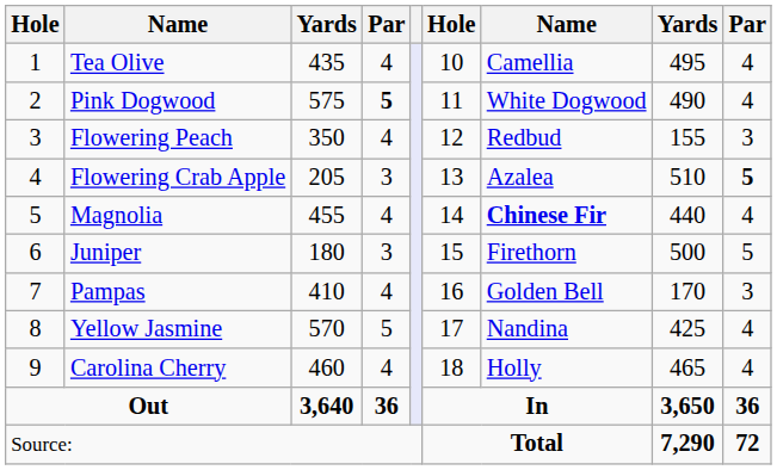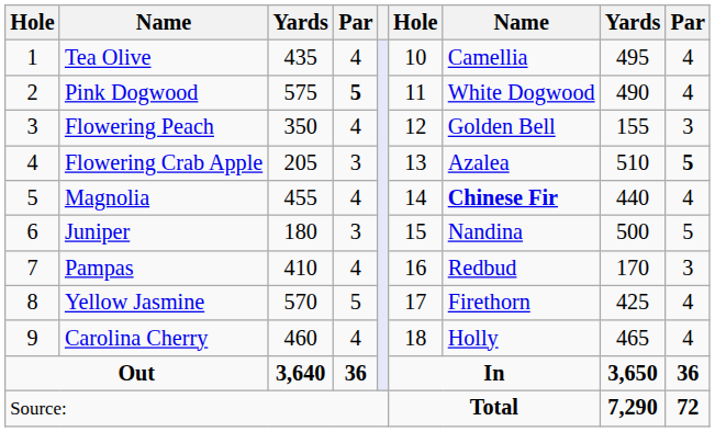Flowering Peach | column 7: Redbud -> Golden Bell
Juniper | column 7: Firethorn -> Nandina
Pampas | column 7: Golden Bell -> Redbud
Yellow Jasmine | column 7: Nandina -> Firethorn
